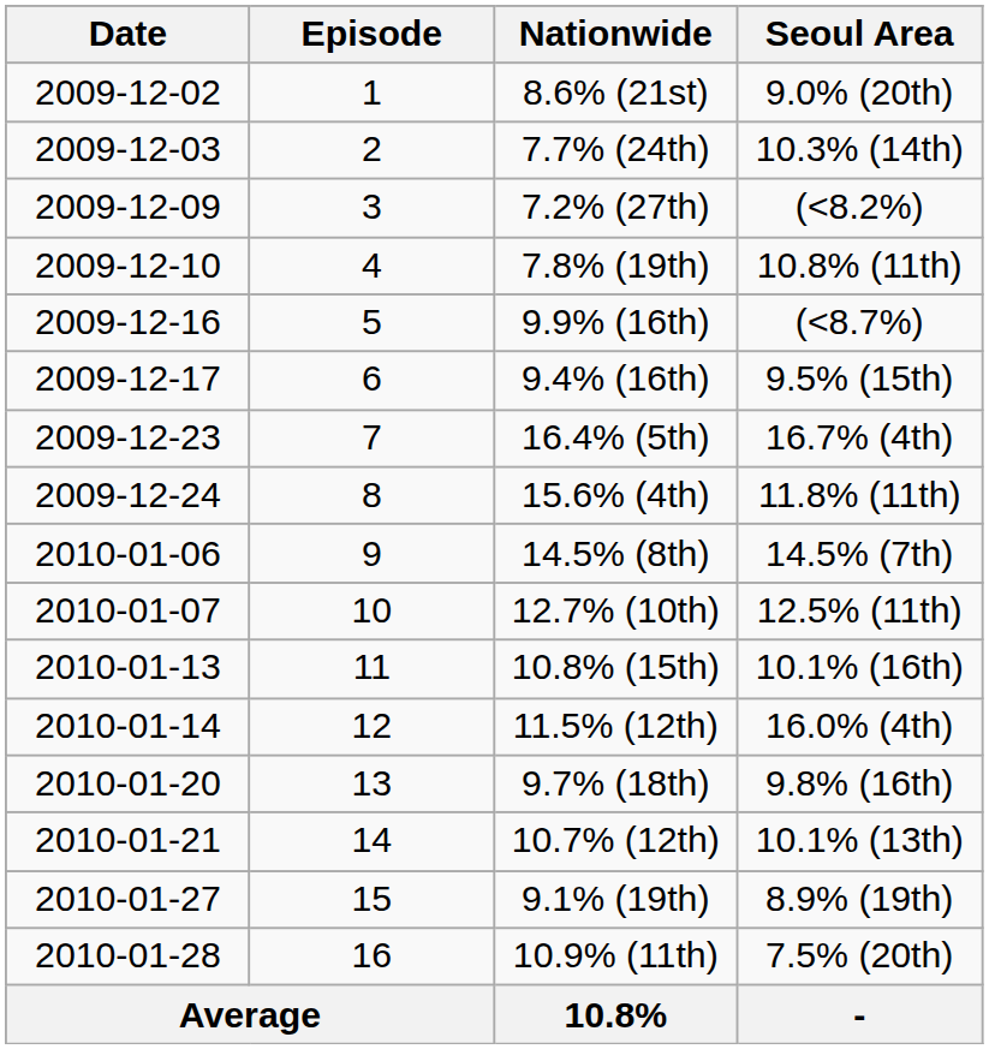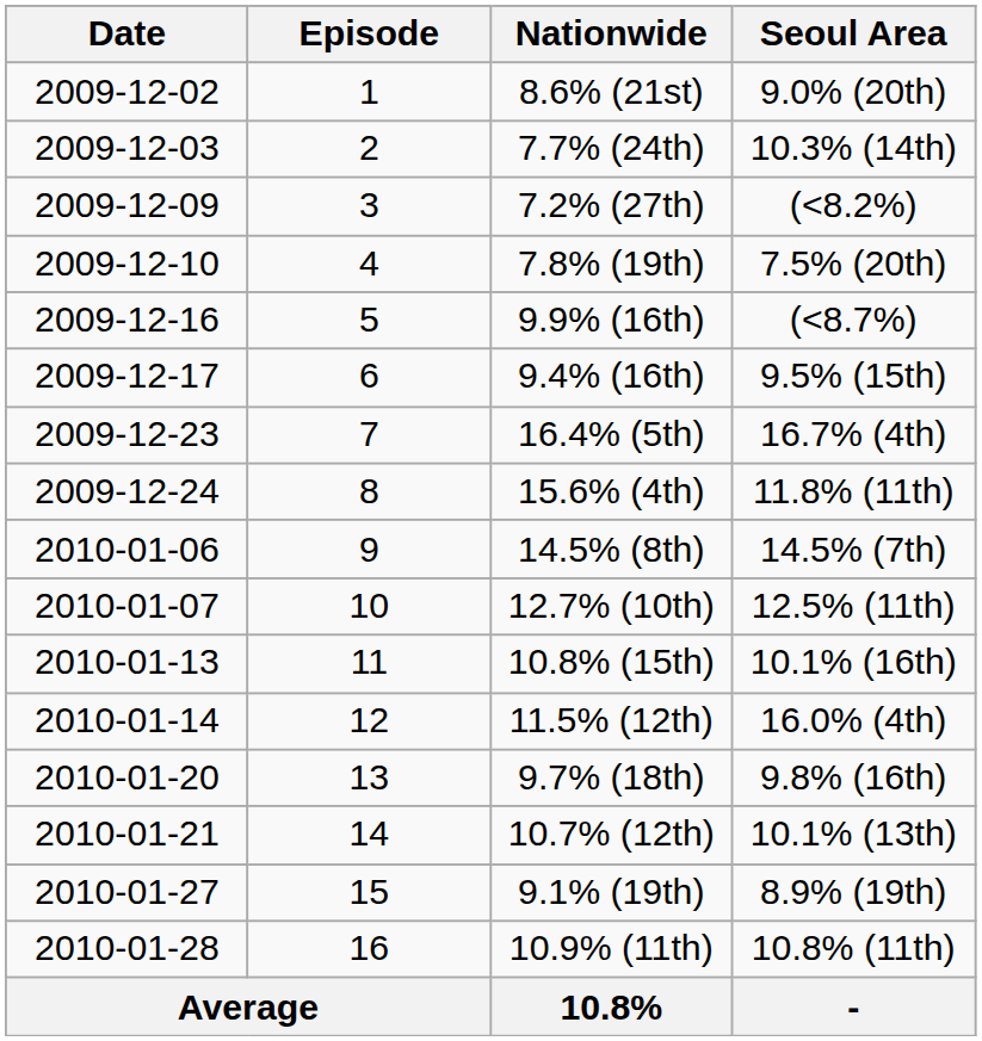7.8% (19th) | Seoul Area: 10.8% (11th) -> 7.5% (20th)
10.9% (11th) | Seoul Area: 7.5% (20th) -> 10.8% (11th)
